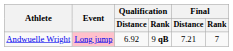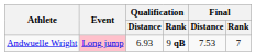Andwuelle Wright | Qualification / Distance: 6.92 -> 6.93
Andwuelle Wright | Final / Distance: 7.21 -> 7.53
